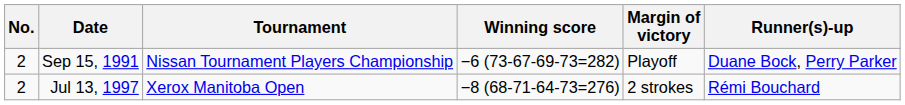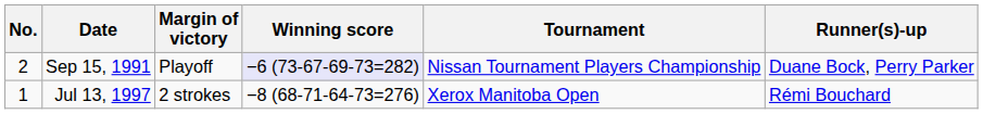columns swapped: Tournament <-> Margin of victory
Sep 15, 1991 | Winning score: no background -> lavender background
Jul 13, 1997 | No.: 2 -> 1
